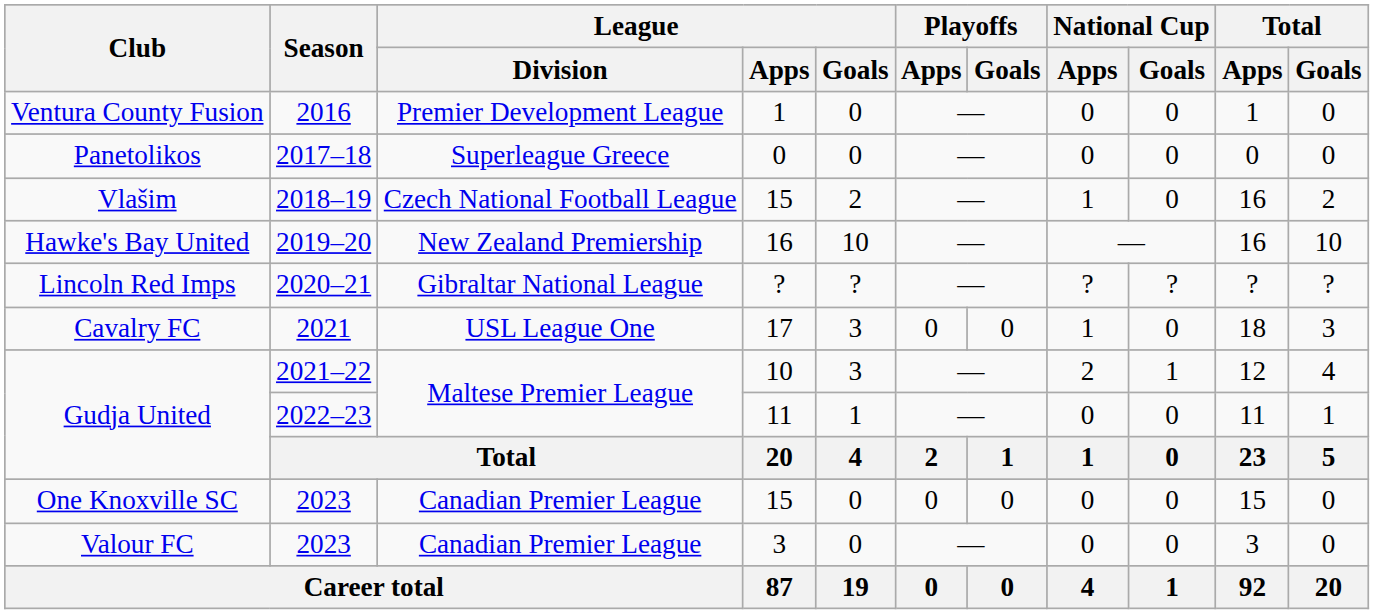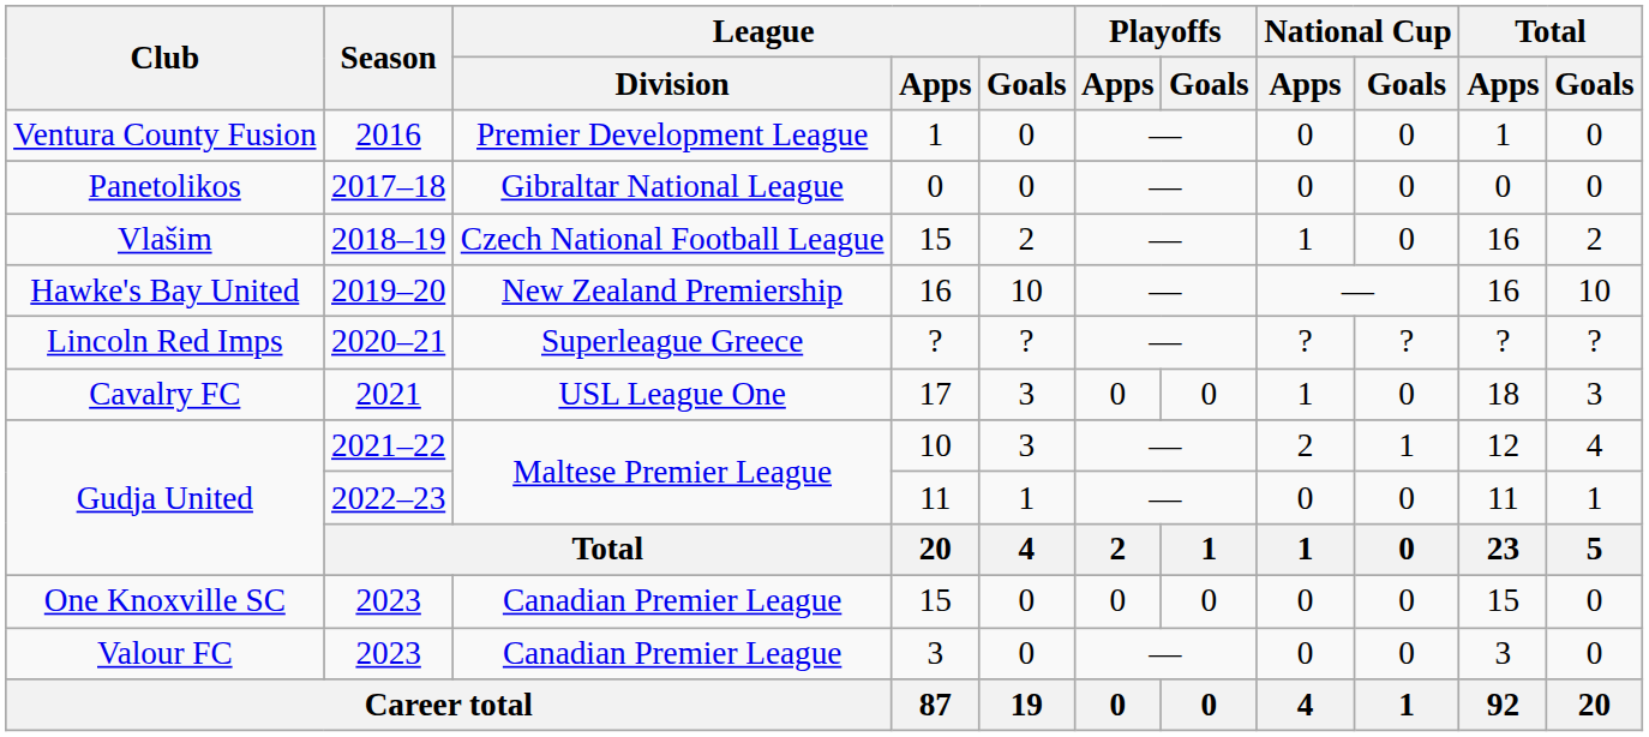Panetolikos | League / Division: Superleague Greece -> Gibraltar National League
Lincoln Red Imps | League / Division: Gibraltar National League -> Superleague Greece
